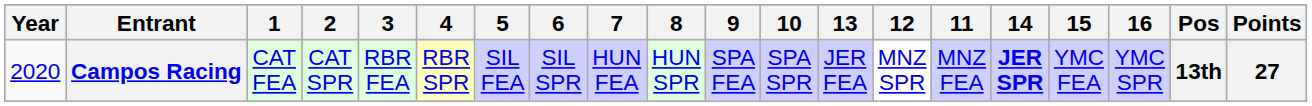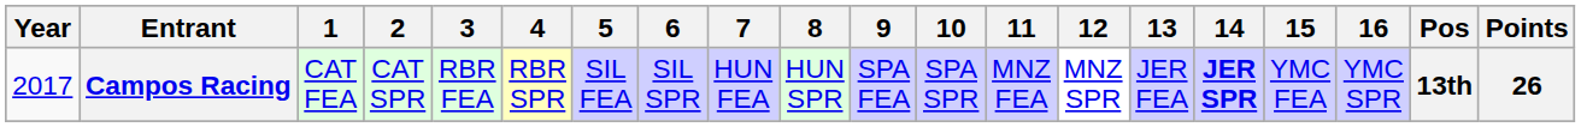columns swapped: 11 <-> 13
Campos Racing | Year: 2020 -> 2017
Campos Racing | Points: 27 -> 26
